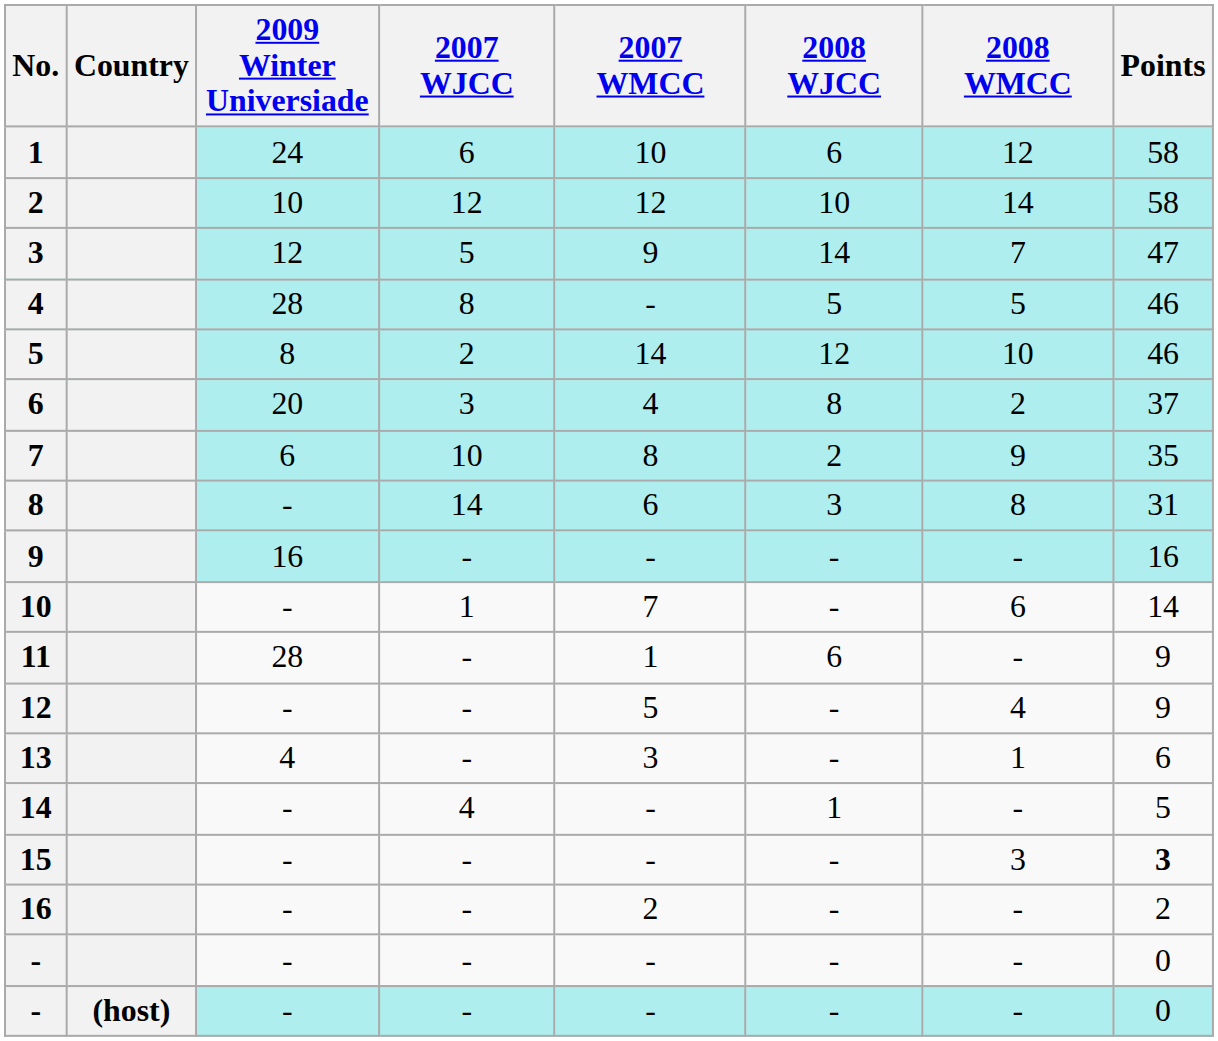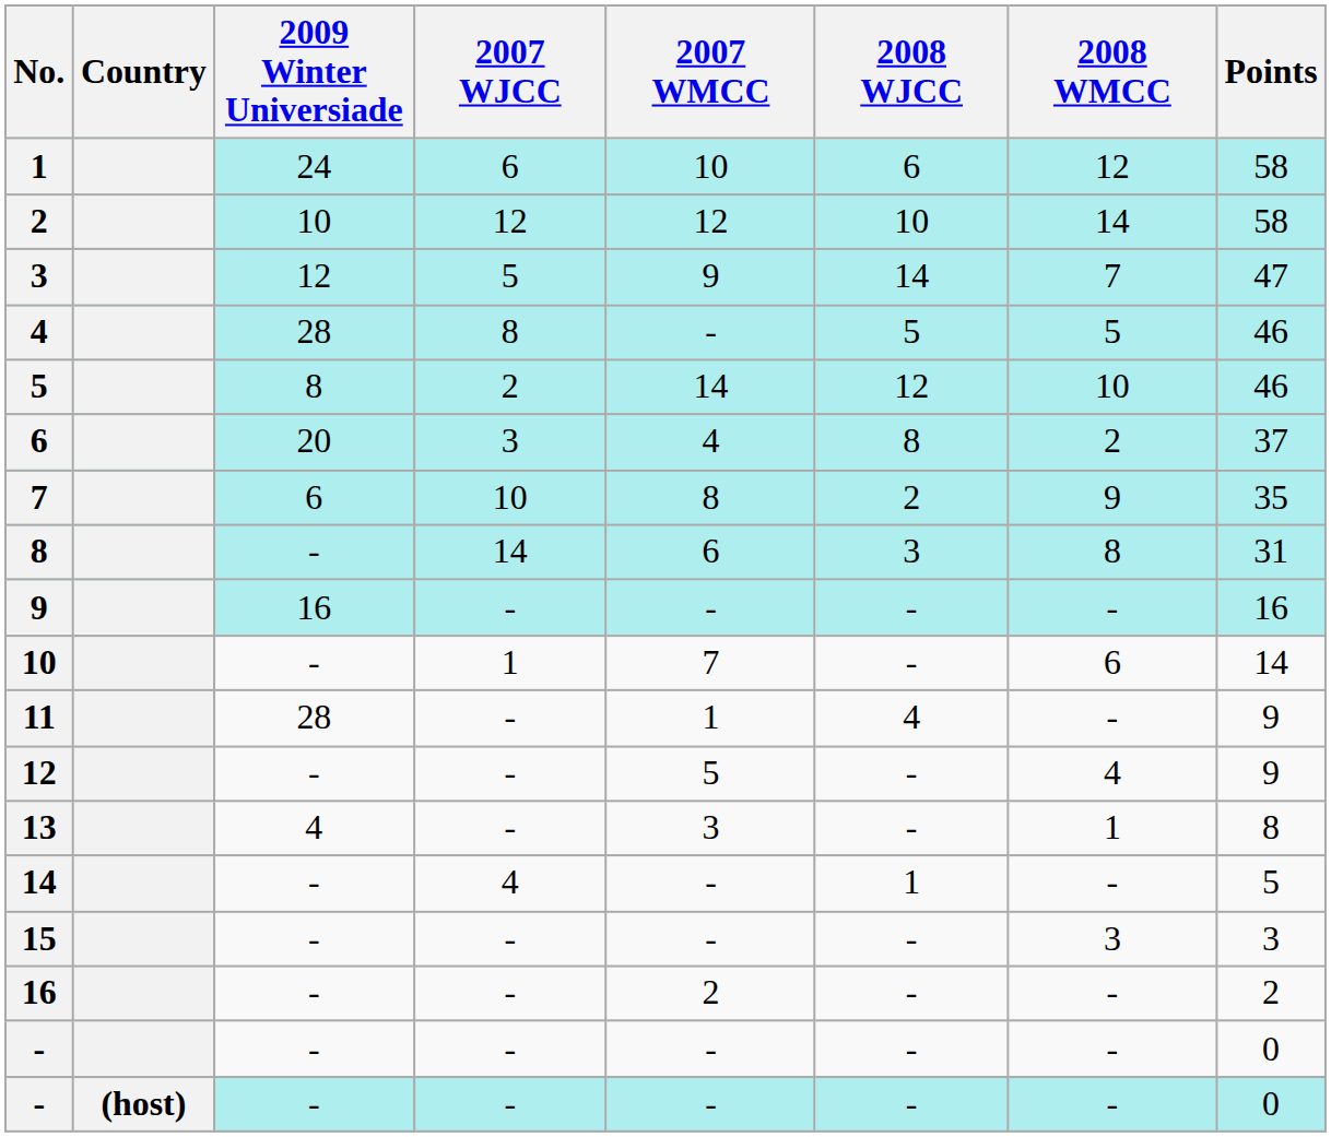11 | 2008 WJCC: 6 -> 4
13 | Points: 6 -> 8
15 | Points: bold -> normal
